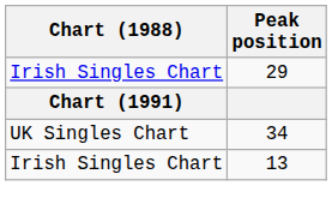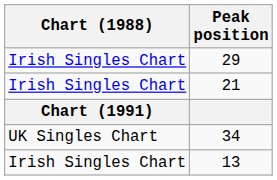+ row: Irish Singles Chart | 21
